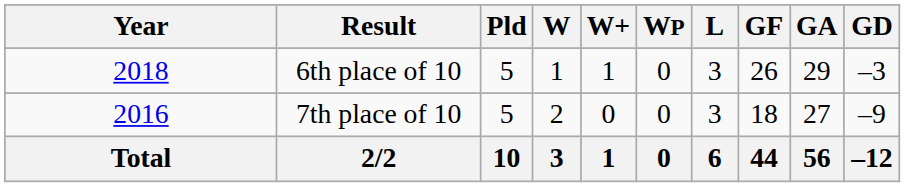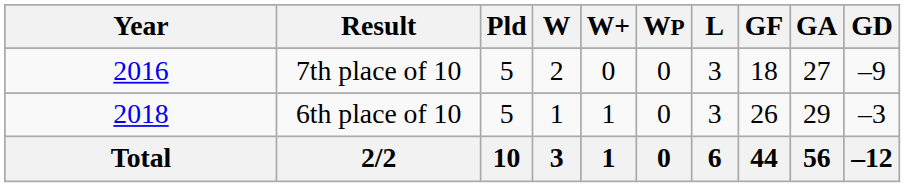rows swapped: 7th place of 10 <-> 6th place of 10
